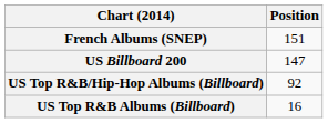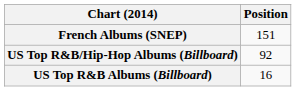- row: US Billboard 200 | 147
